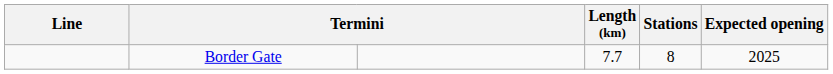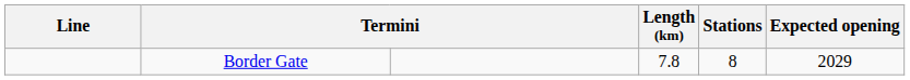Border Gate | Length (km): 7.7 -> 7.8
Border Gate | Expected opening: 2025 -> 2029
